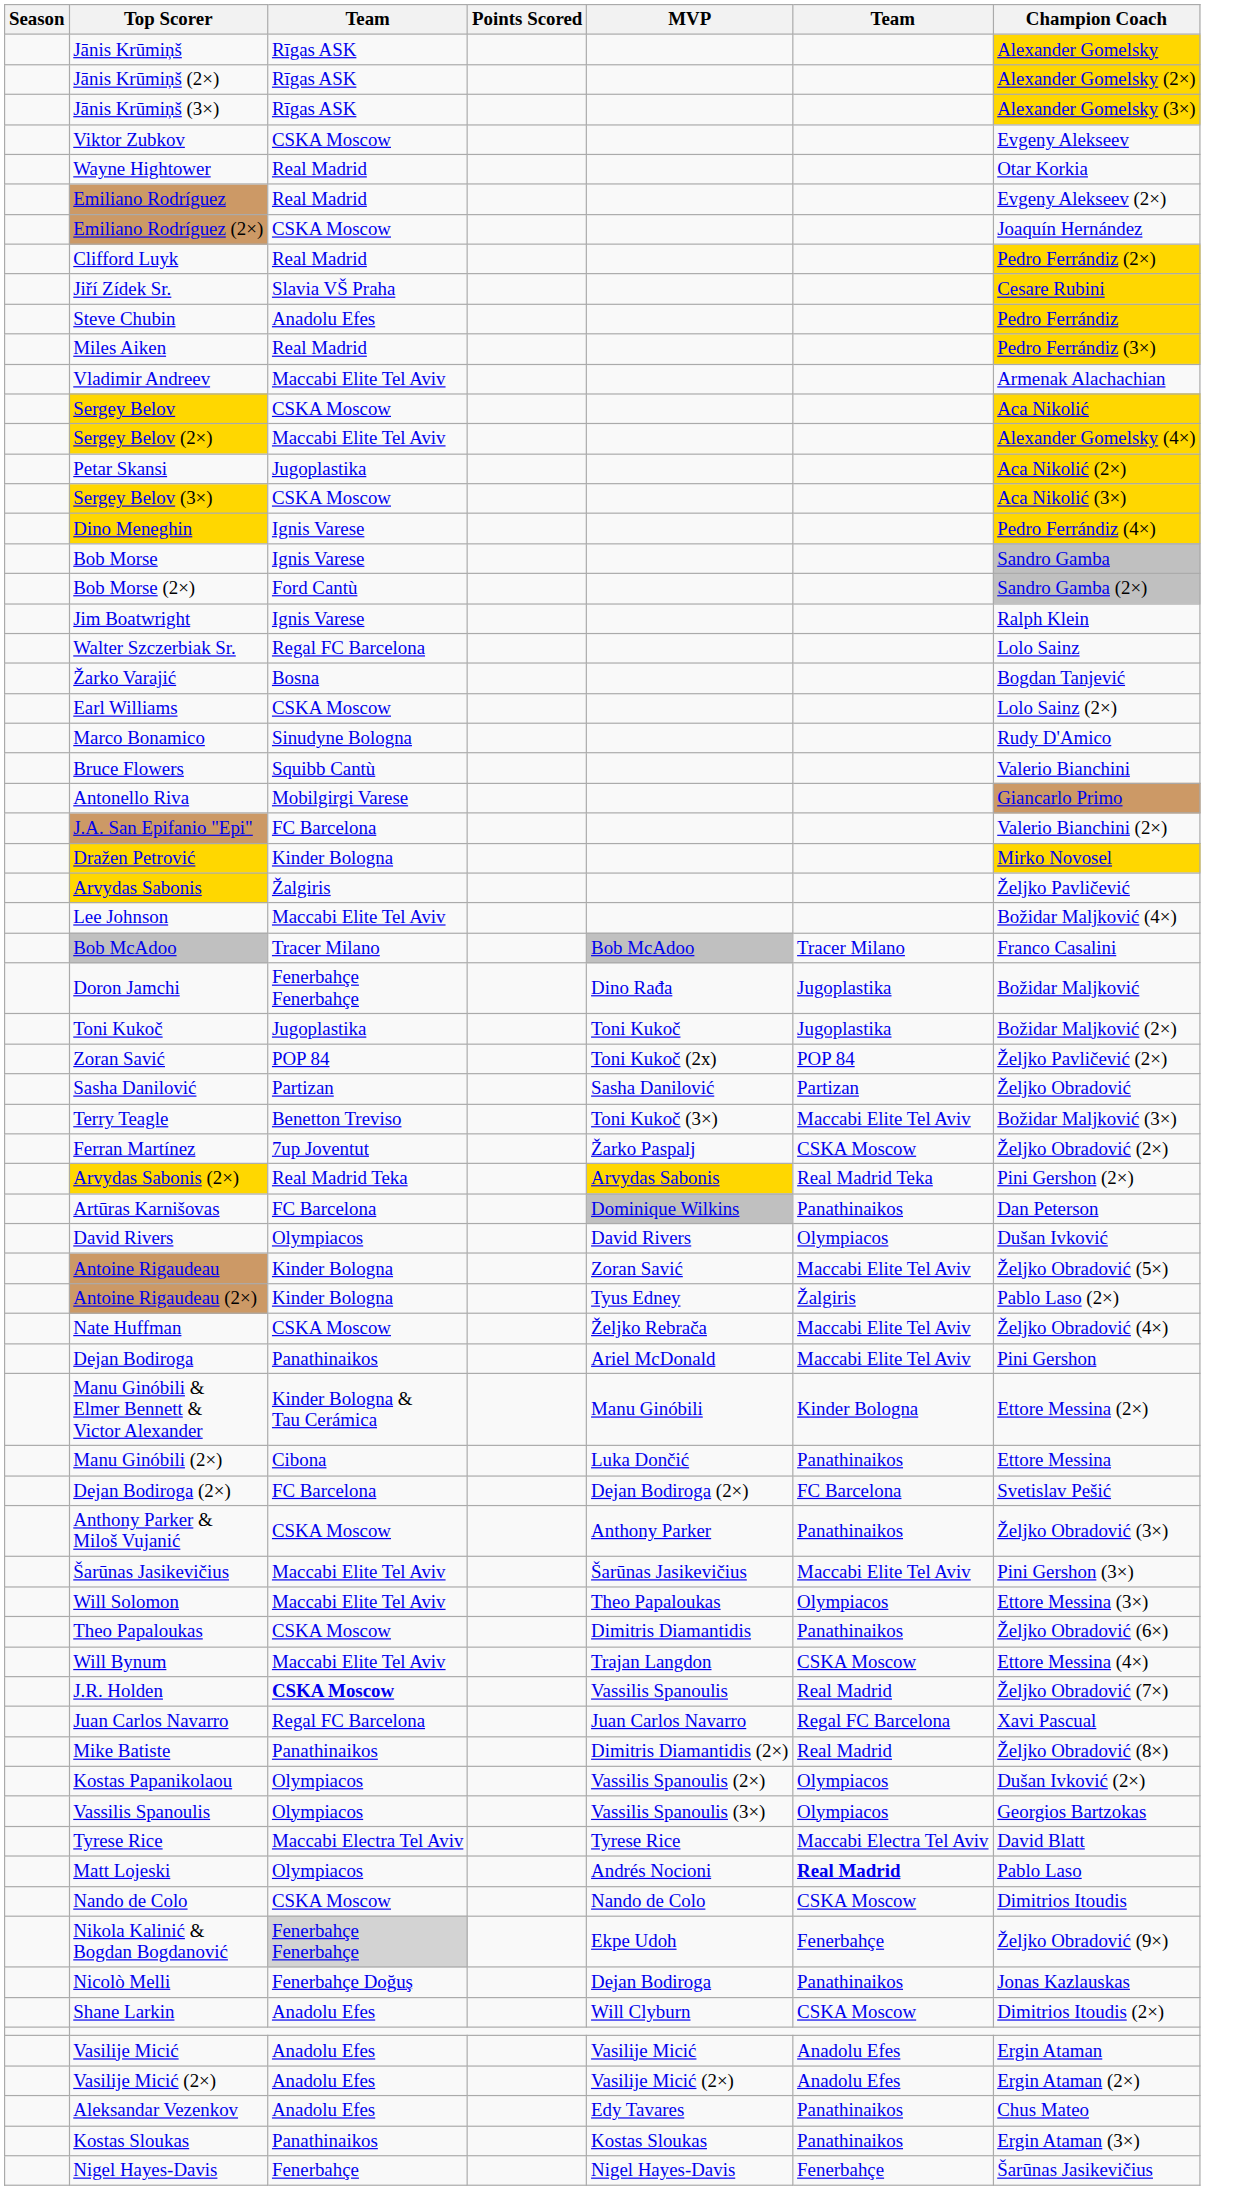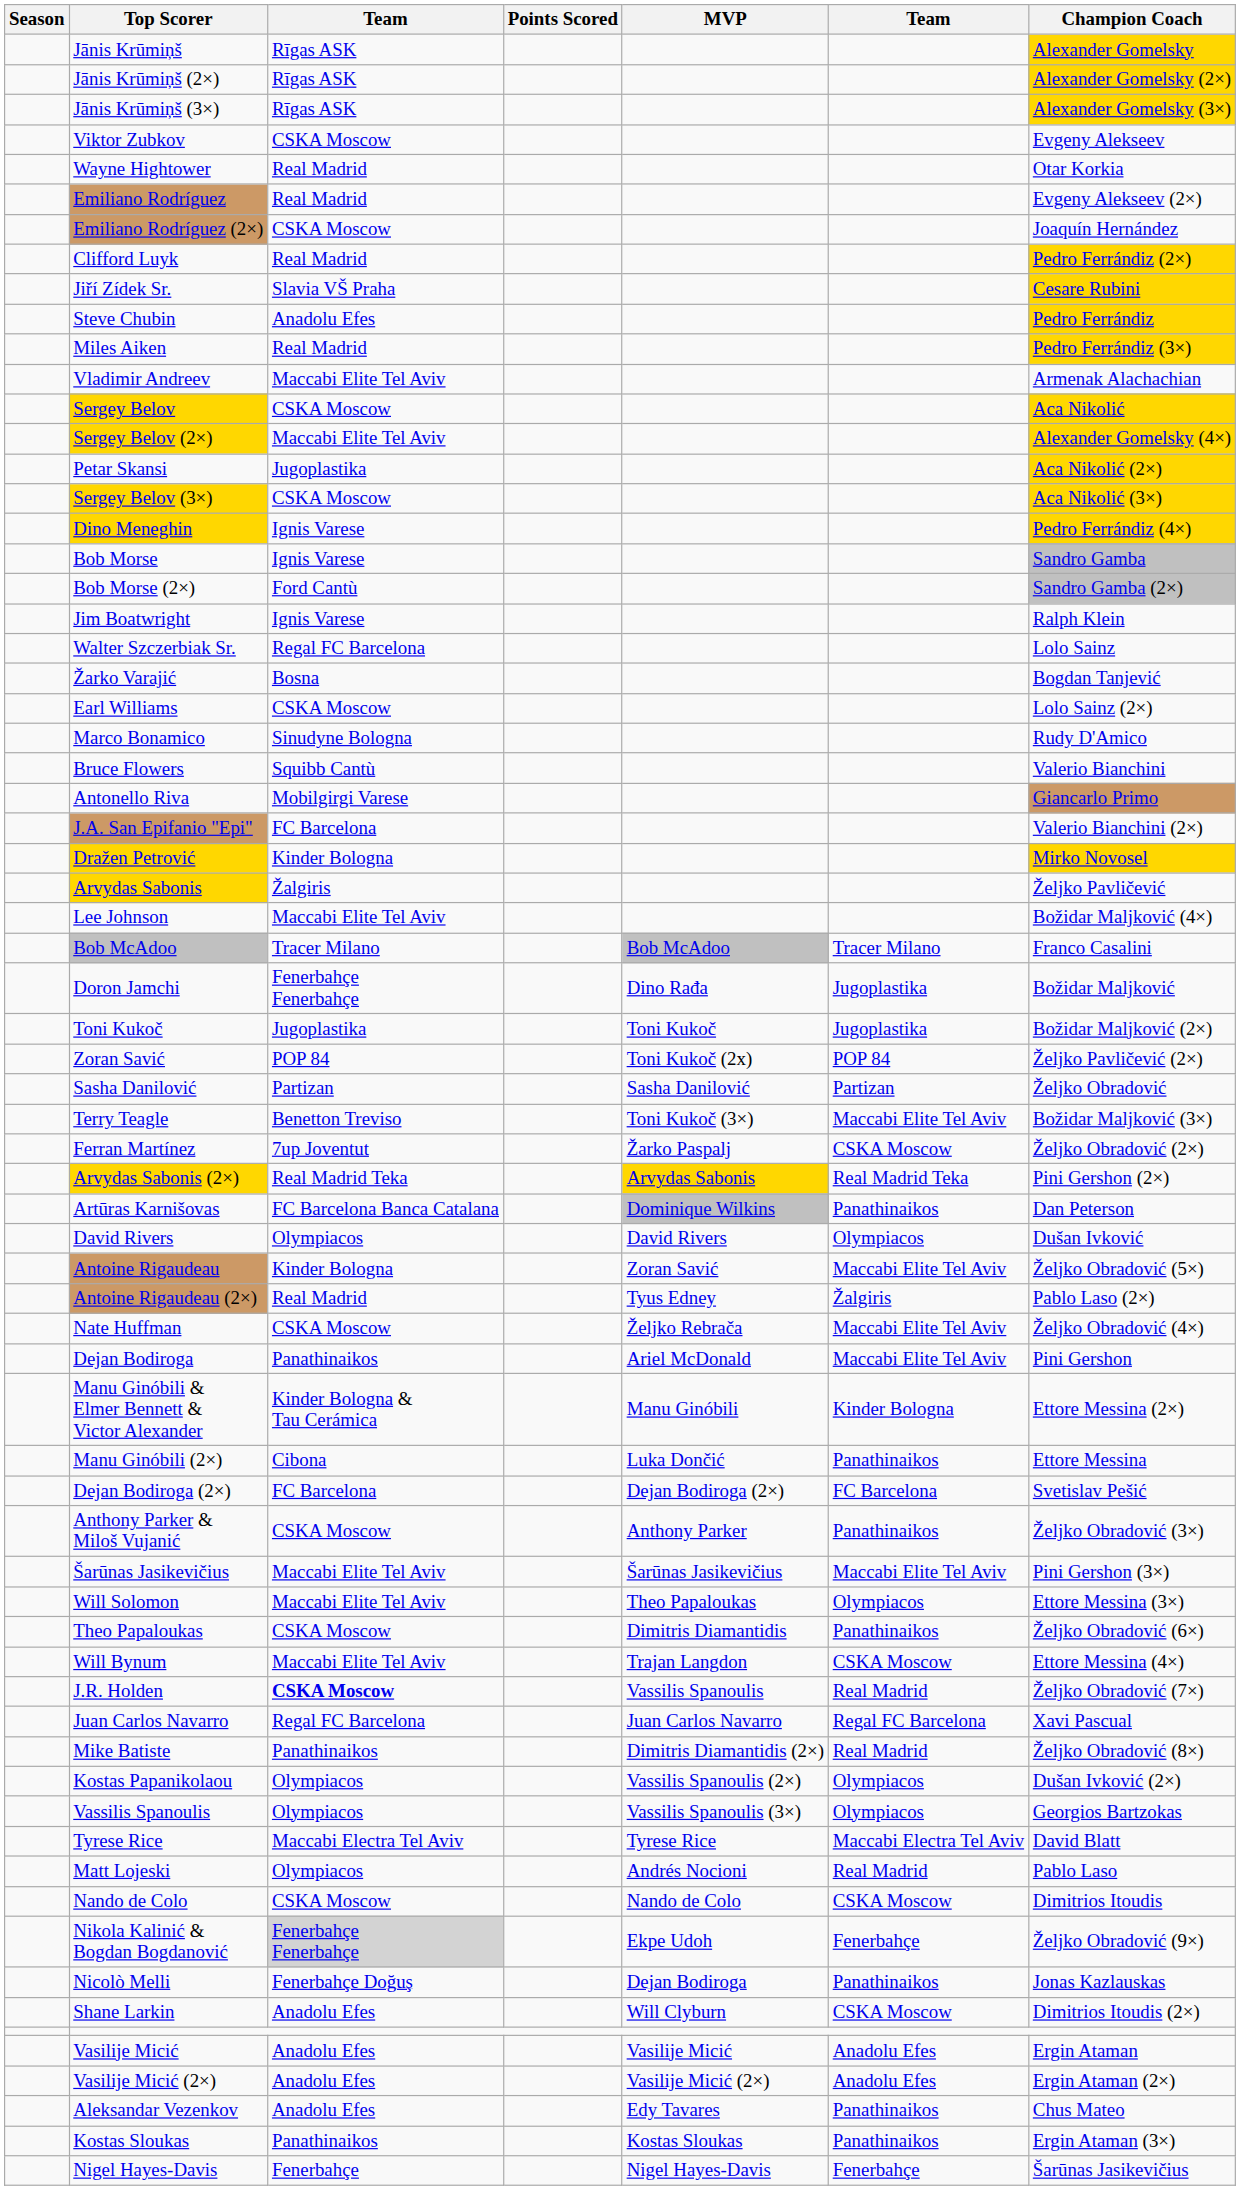Artūras Karnišovas | column 3: FC Barcelona -> FC Barcelona Banca Catalana
Antoine Rigaudeau (2×) | column 3: Kinder Bologna -> Real Madrid
Matt Lojeski | column 6: bold -> normal
